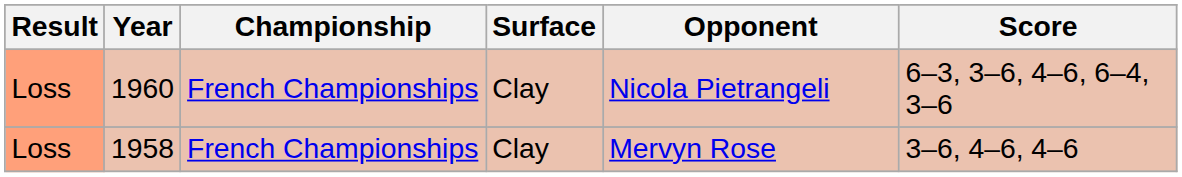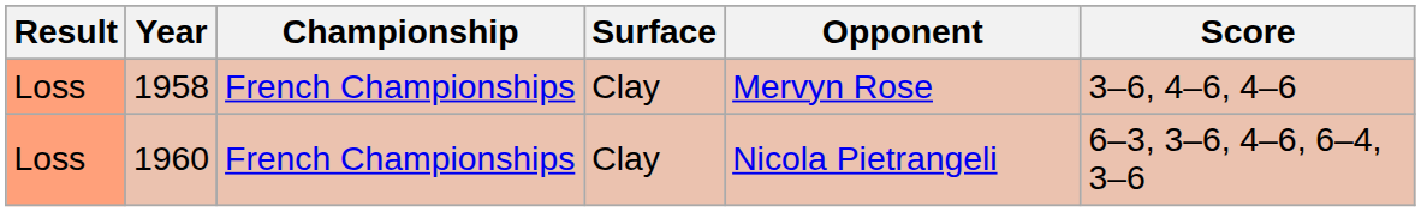rows swapped: 1958 <-> 1960
